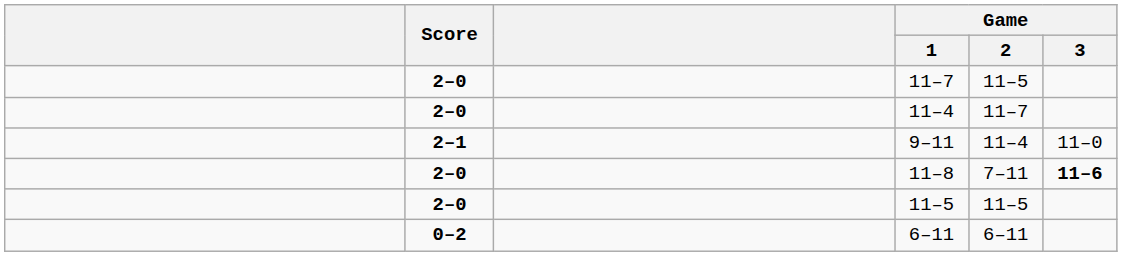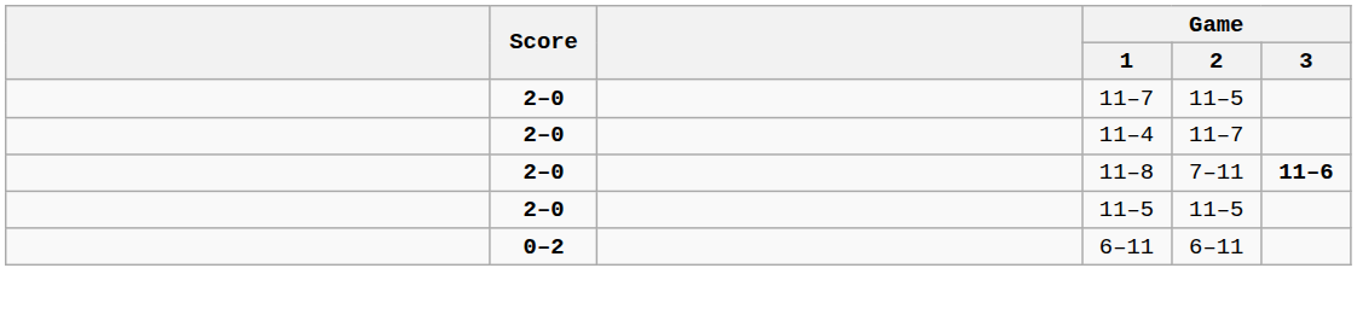- row: 2–1 | 9–11 | 11–4 | 11–0
